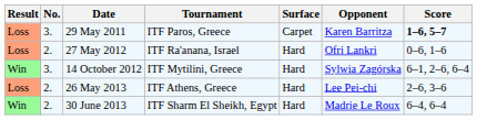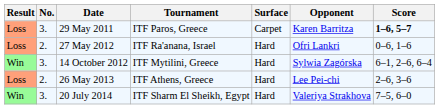- row: Win | 2. | 30 June 2013 | ITF Sharm El Sheikh, Egypt | Hard | Madrie Le Roux | 6–4, 6–4
+ row: Win | 3. | 20 July 2014 | ITF Sharm El Sheikh, Egypt | Hard | Valeriya Strakhova | 7–5, 6–0
